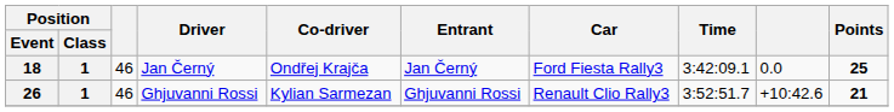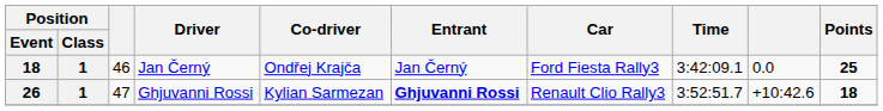26 | column 3: 46 -> 47
26 | Entrant: normal -> bold
26 | Points: 21 -> 18
